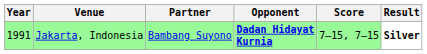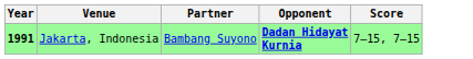- column: Result | Silver
Jakarta, Indonesia | Year: normal -> bold
